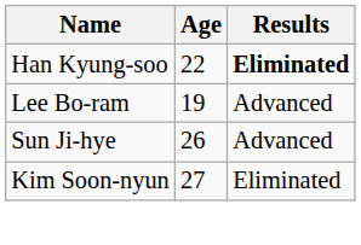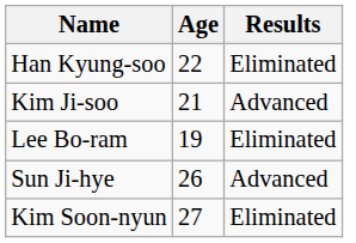Han Kyung-soo | Results: bold -> normal
+ row: Kim Ji-soo | 21 | Advanced
Lee Bo-ram | Results: Advanced -> Eliminated
